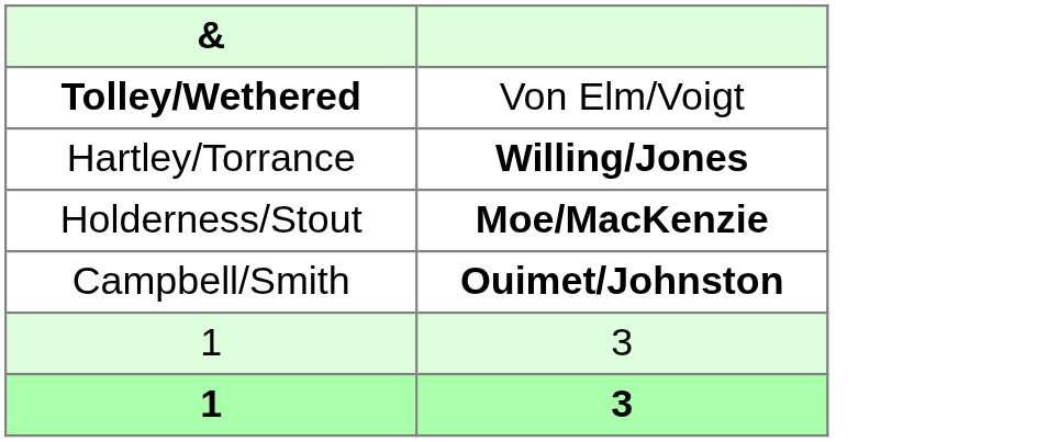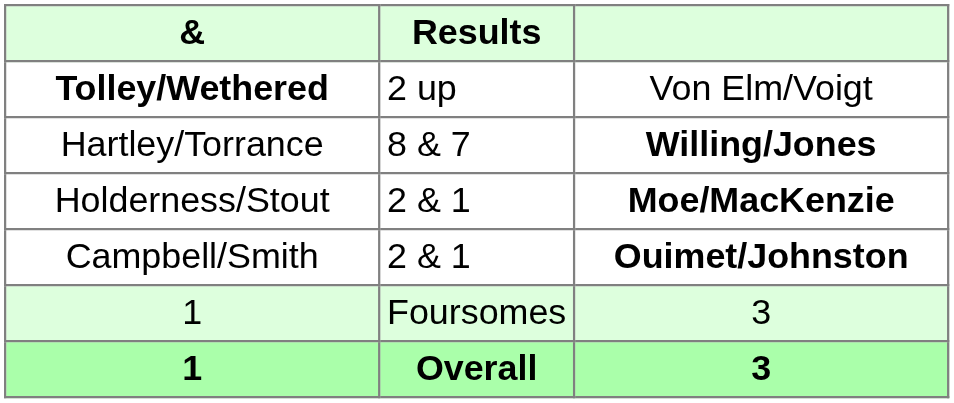+ column: Results | 2 up | 8 & 7 | 2 & 1 | 2 & 1 | Foursomes | Overall
